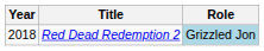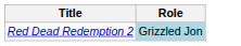- column: Year | 2018
